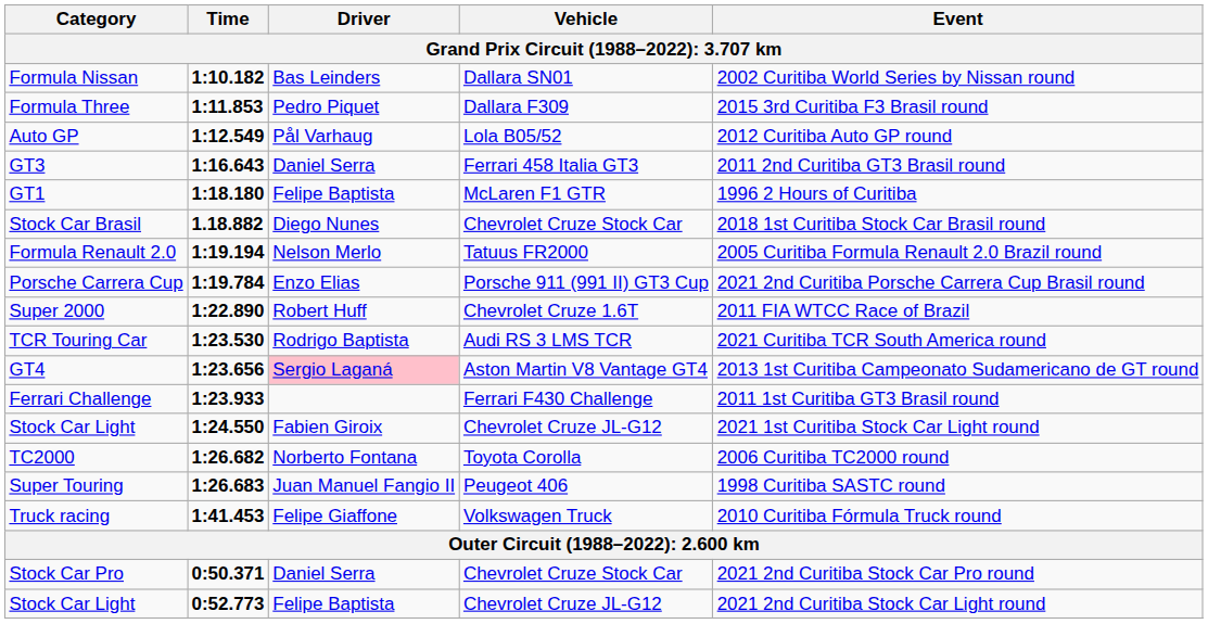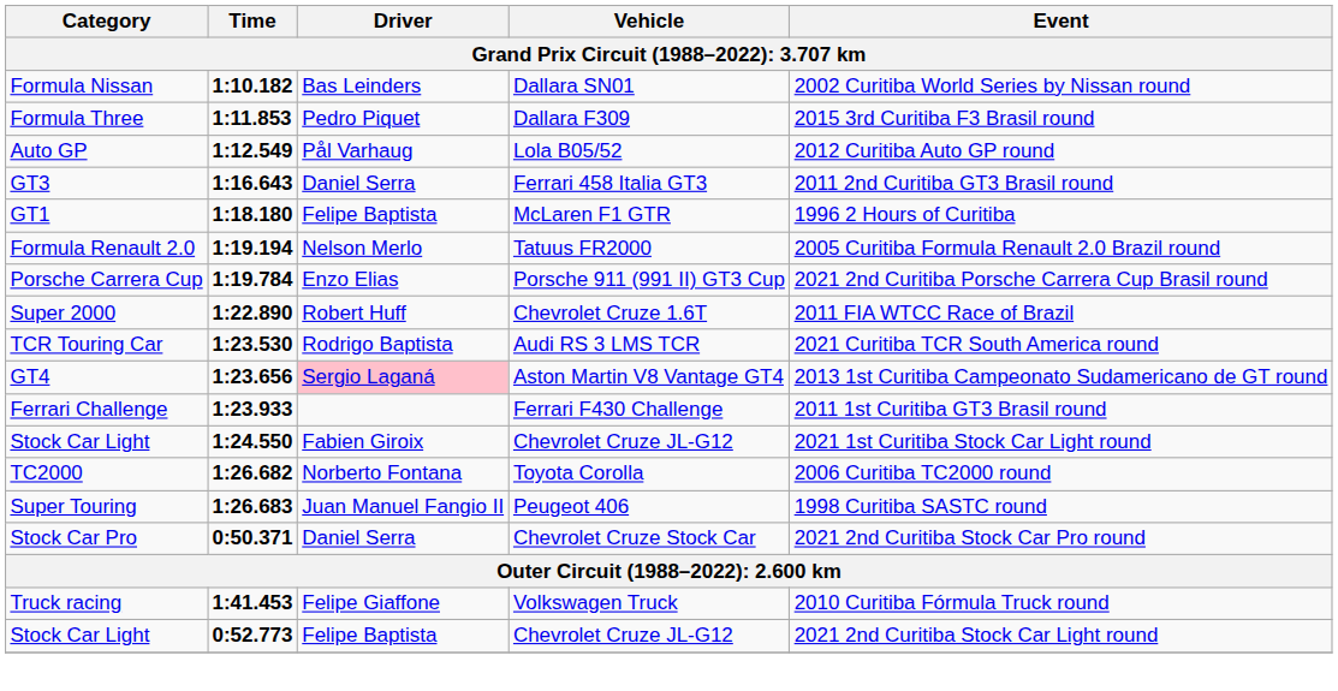- row: Stock Car Brasil | 1.18.882 | Diego Nunes | Chevrolet Cruze Stock Car | 2018 1st Curitiba Stock Car Brasil round
rows swapped: Truck racing <-> Stock Car Pro
